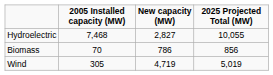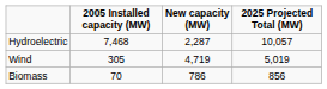Hydroelectric | New capacity (MW): 2,827 -> 2,287
Hydroelectric | 2025 Projected Total (MW): 10,055 -> 10,057
rows swapped: Wind <-> Biomass
